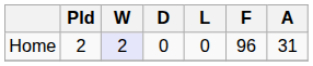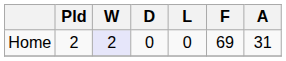Home | F: 96 -> 69
